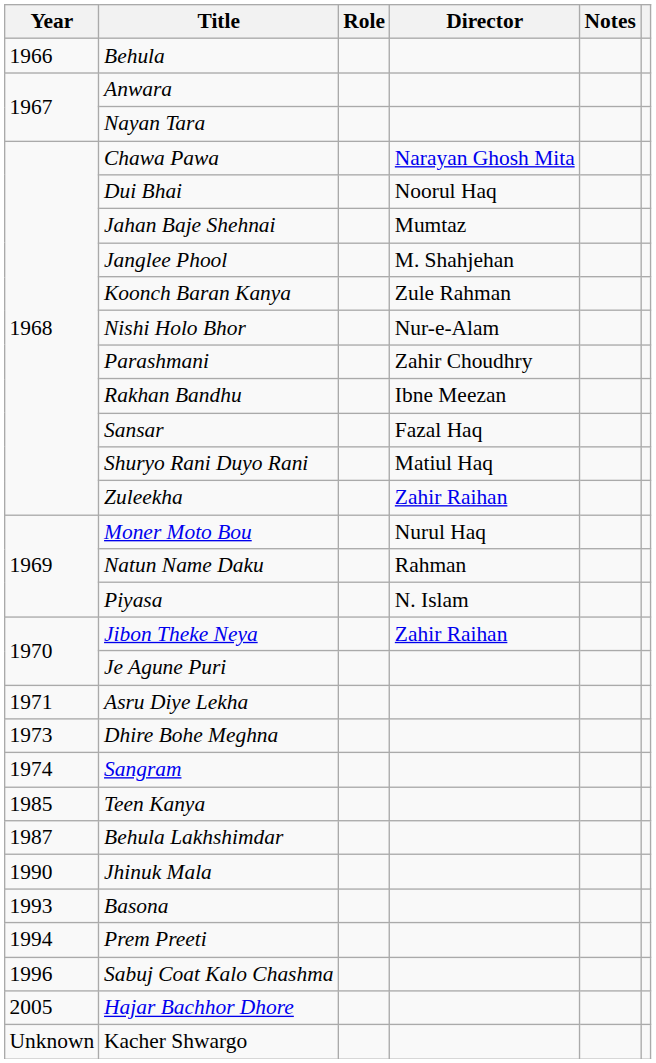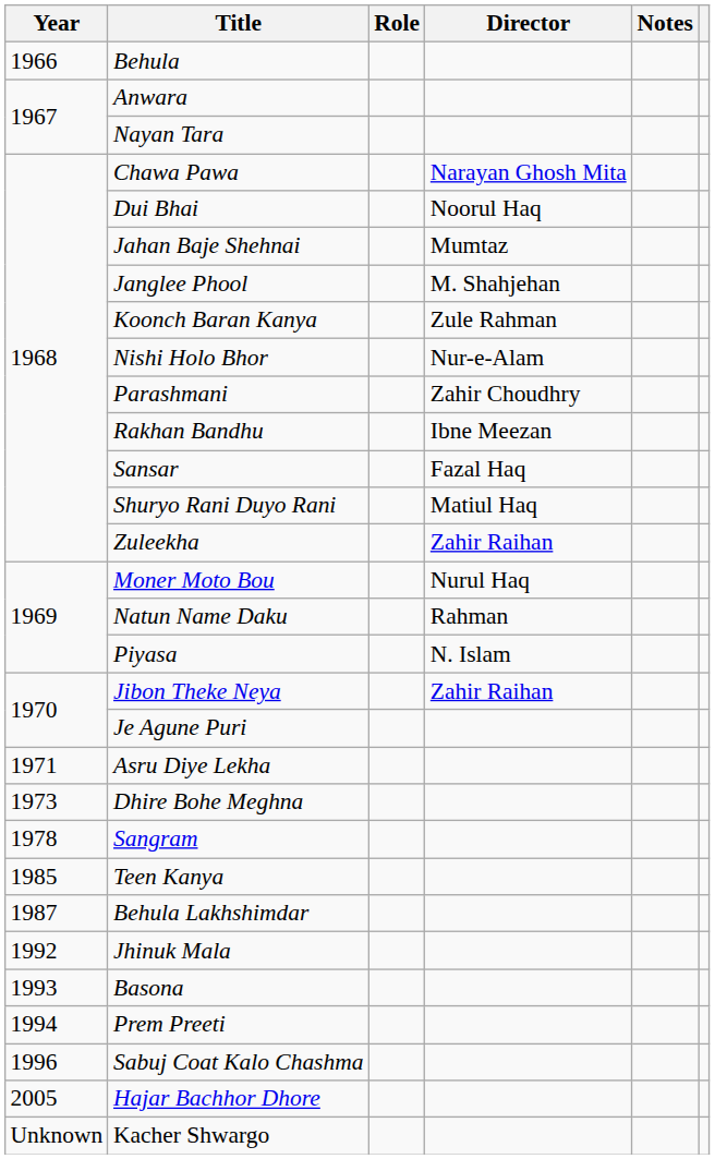Sangram | Year: 1974 -> 1978
Jhinuk Mala | Year: 1990 -> 1992
